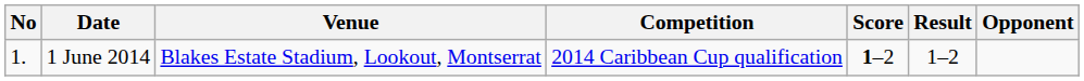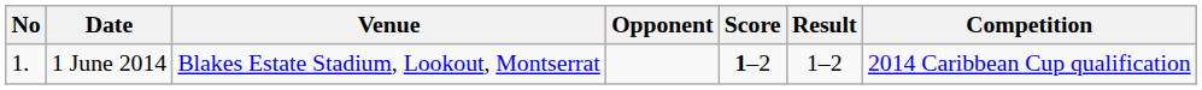columns swapped: Opponent <-> Competition
